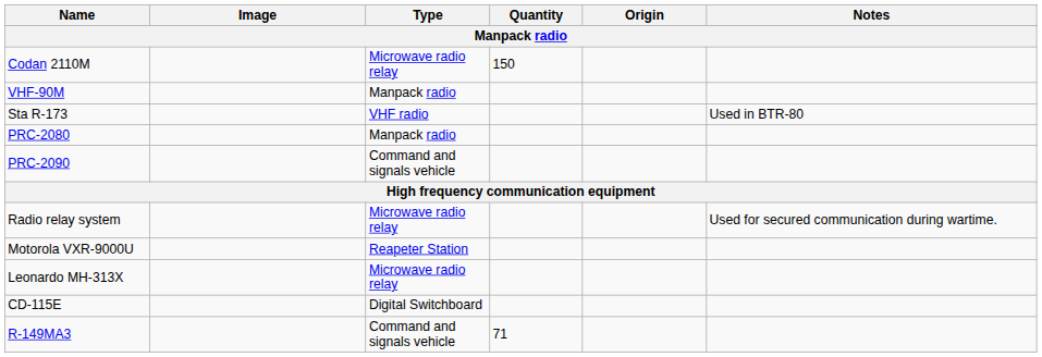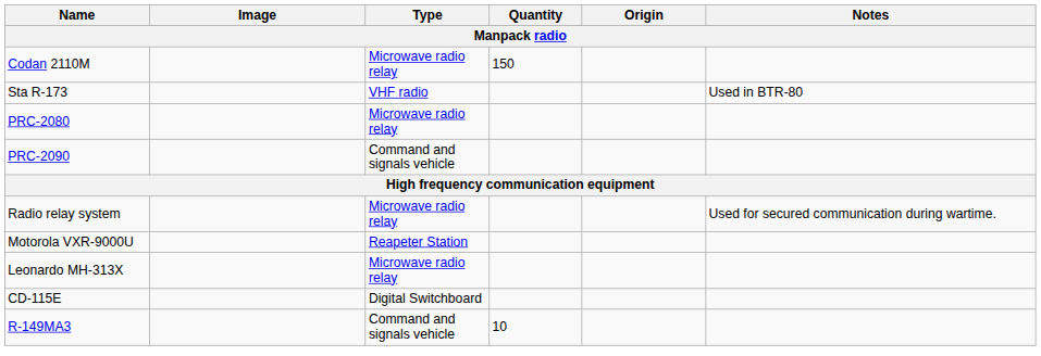- row: VHF-90M | Manpack radio
PRC-2080 | Type: Manpack radio -> Microwave radio relay
R-149MA3 | Quantity: 71 -> 10
